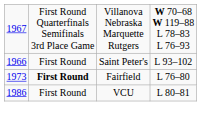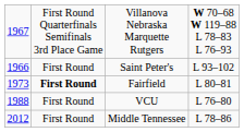Fairfield | column 4: L 76–80 -> L 80–81
VCU | column 1: 1986 -> 1988
VCU | column 4: L 80–81 -> L 76–80
+ row: 2012 | First Round | Middle Tennessee | L 78–86
